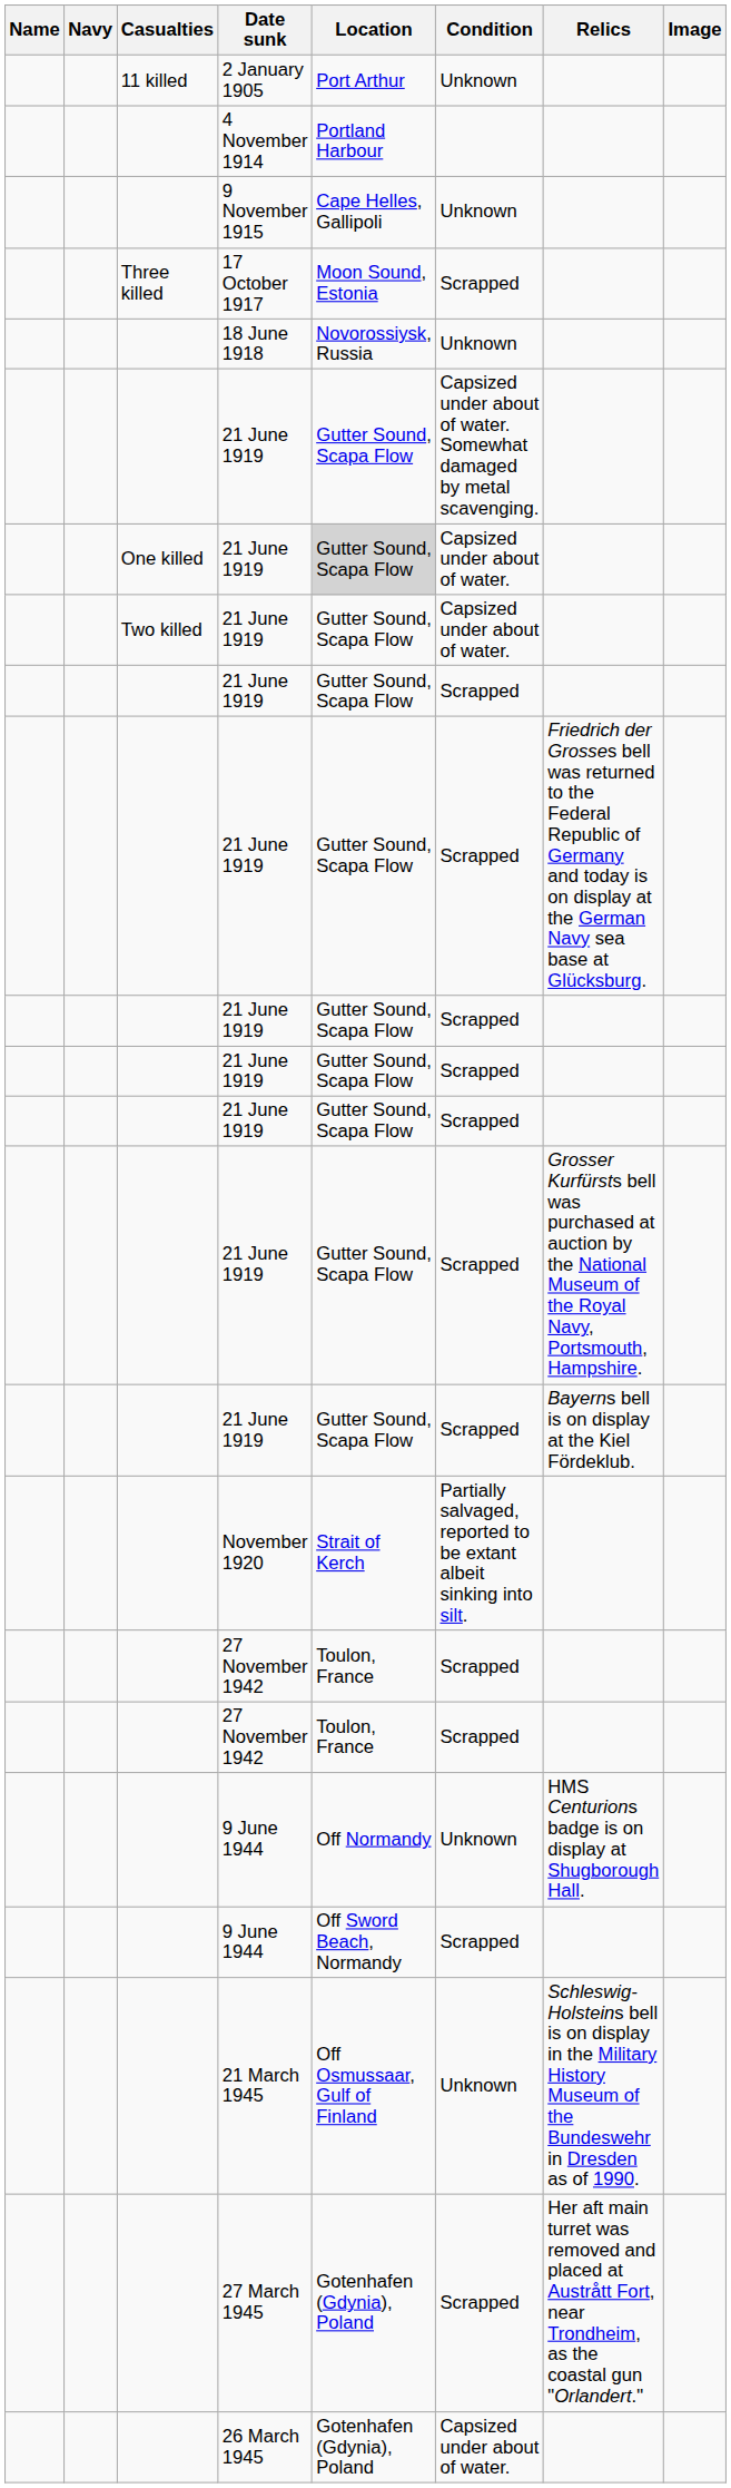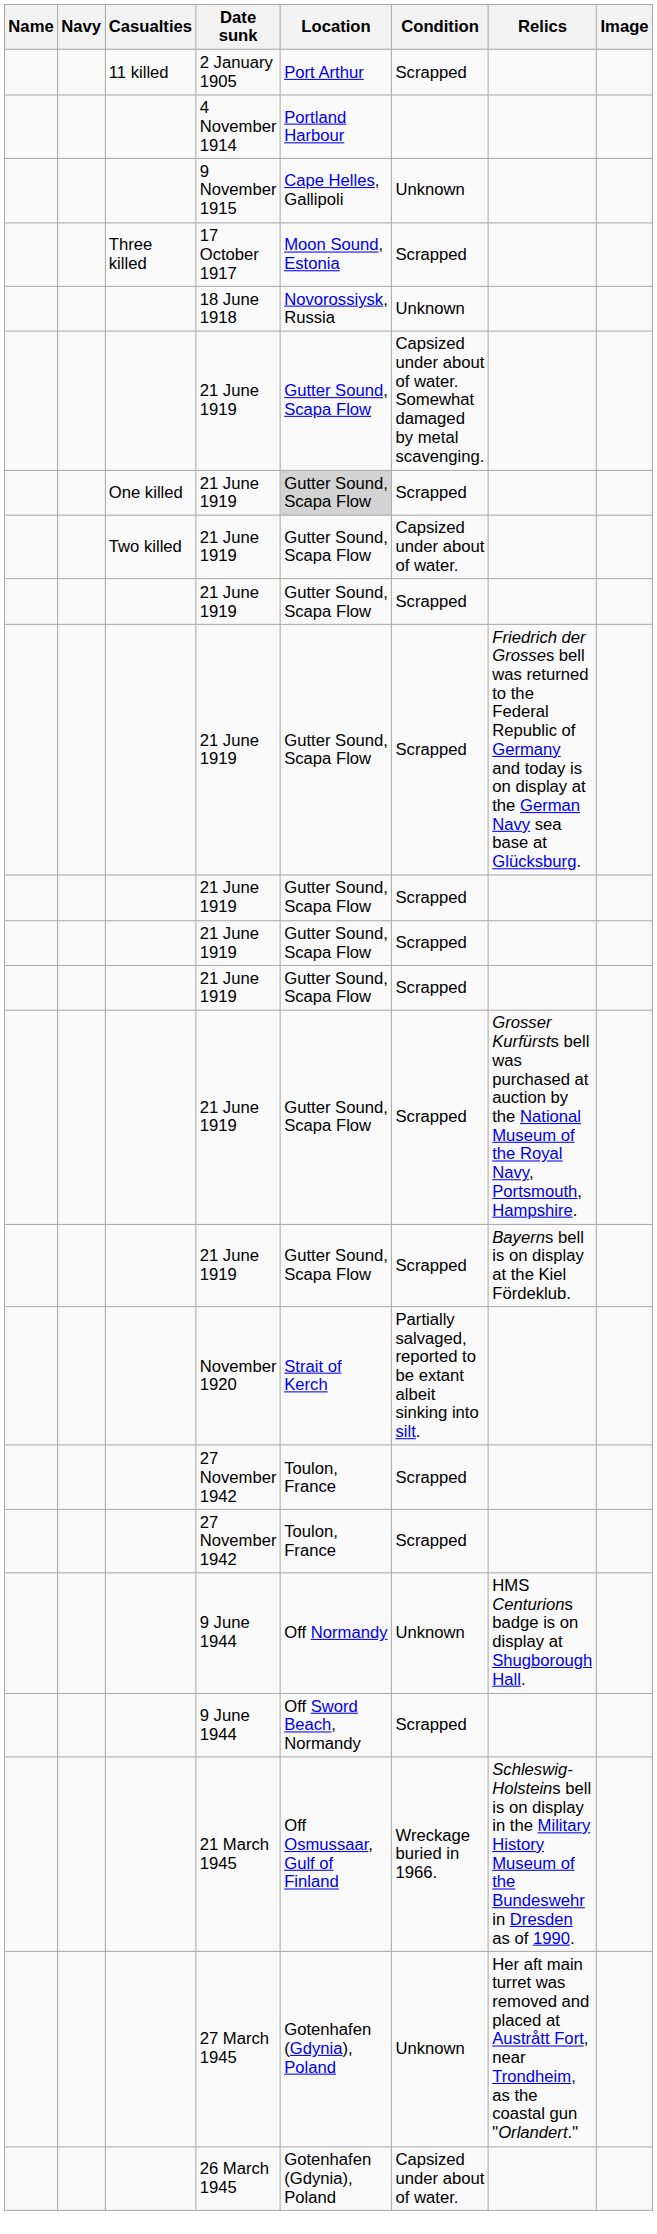2 January 1905 | Condition: Unknown -> Scrapped
One killed / 21 June 1919 | Condition: Capsized under about of water. -> Scrapped
21 March 1945 | Condition: Unknown -> Wreckage buried in 1966.
27 March 1945 | Condition: Scrapped -> Unknown
